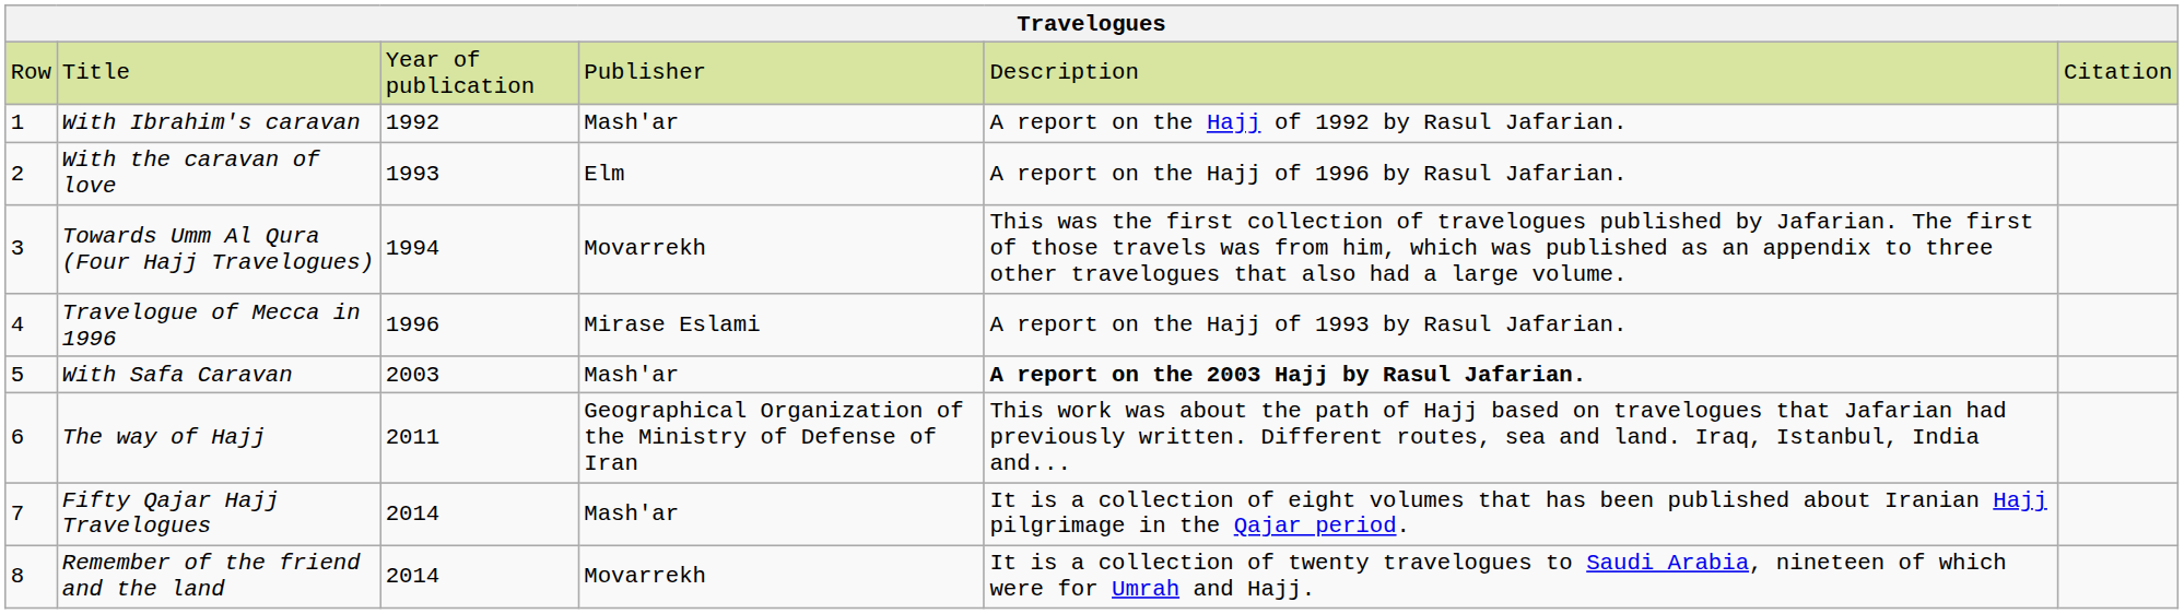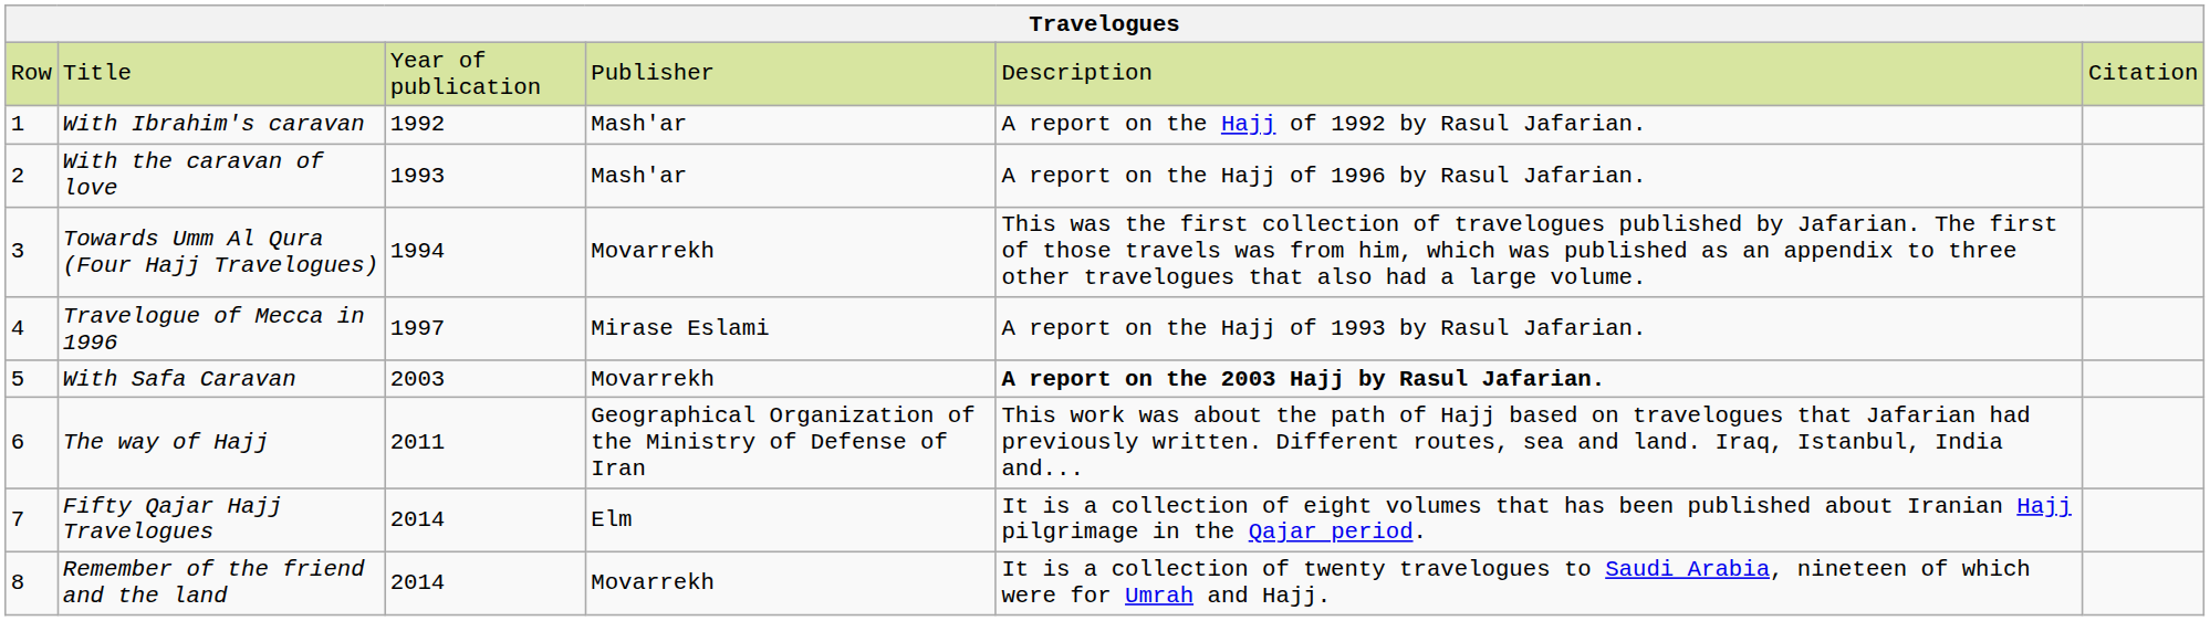With the caravan of love | column 4: Elm -> Mash'ar
Travelogue of Mecca in 1996 | column 3: 1996 -> 1997
With Safa Caravan | column 4: Mash'ar -> Movarrekh
Fifty Qajar Hajj Travelogues | column 4: Mash'ar -> Elm
